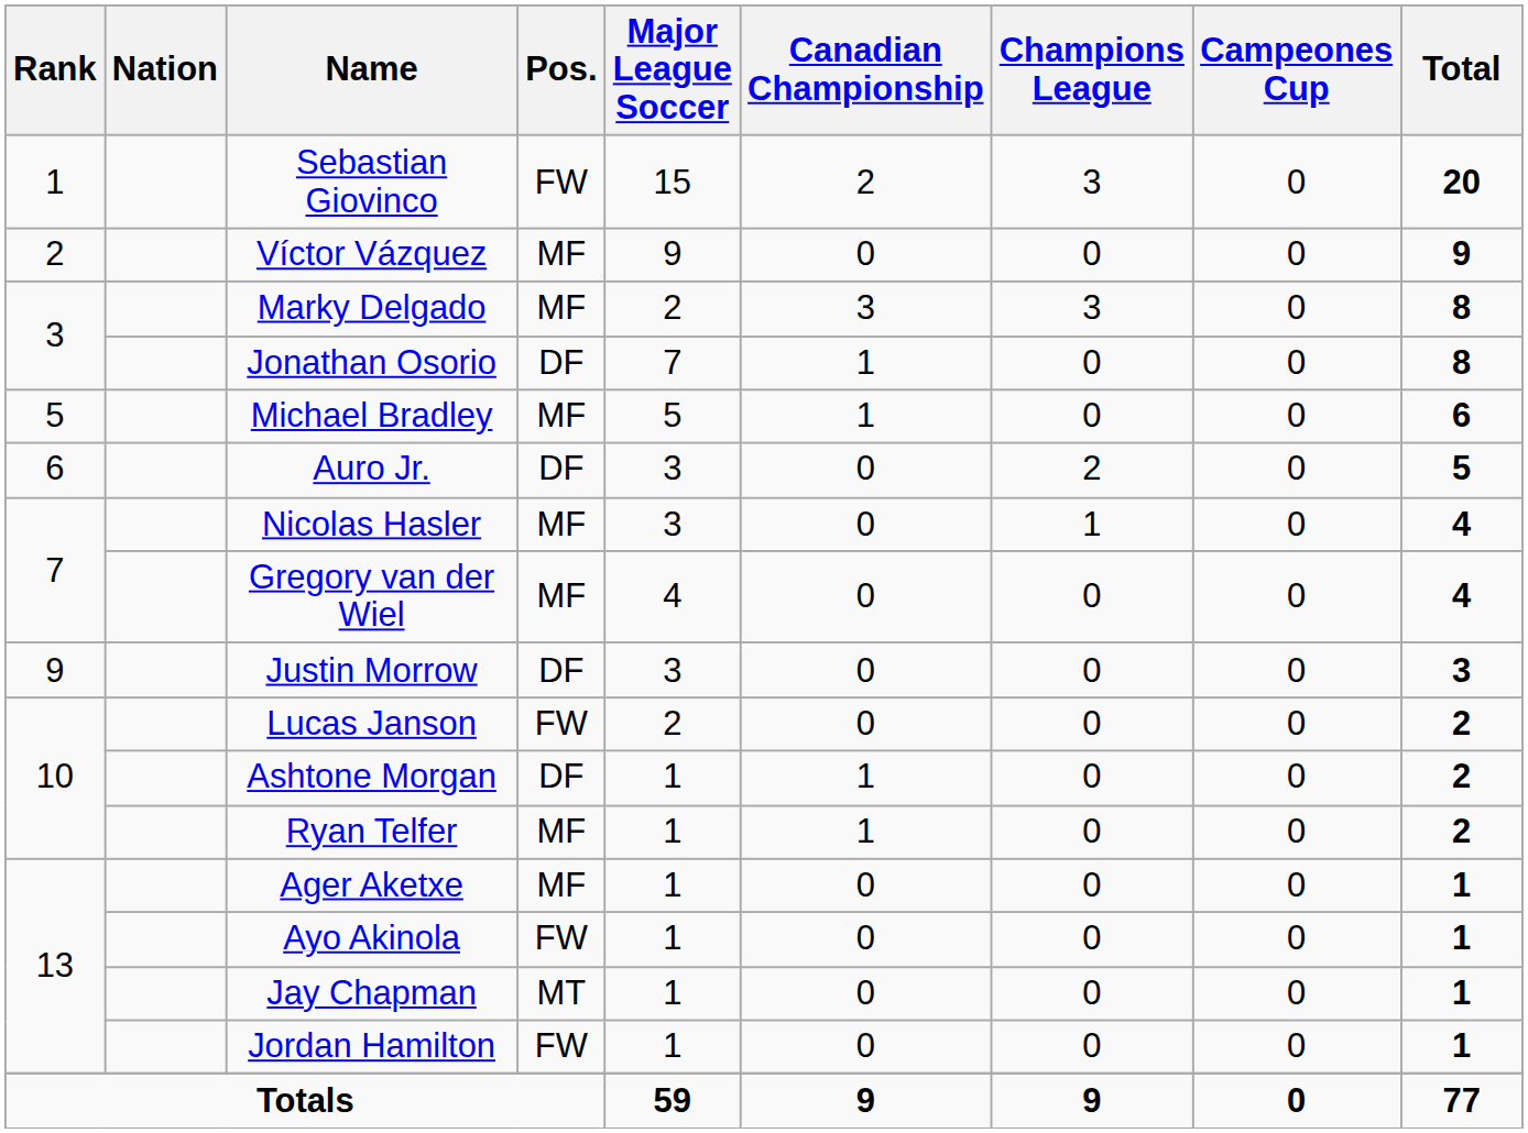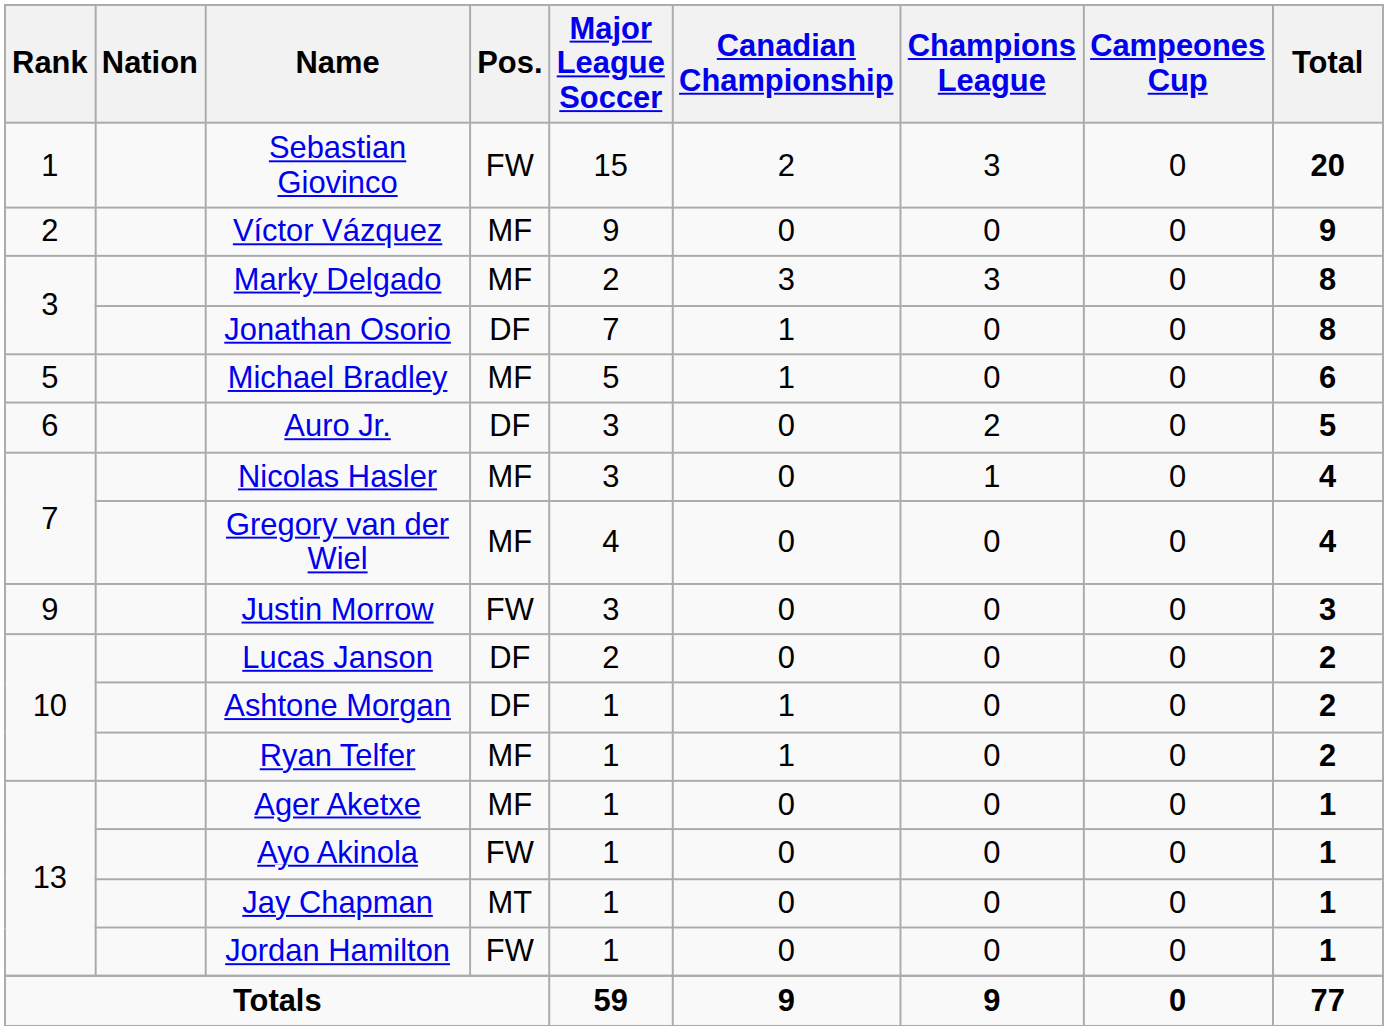Justin Morrow | Pos.: DF -> FW
Lucas Janson | Pos.: FW -> DF
